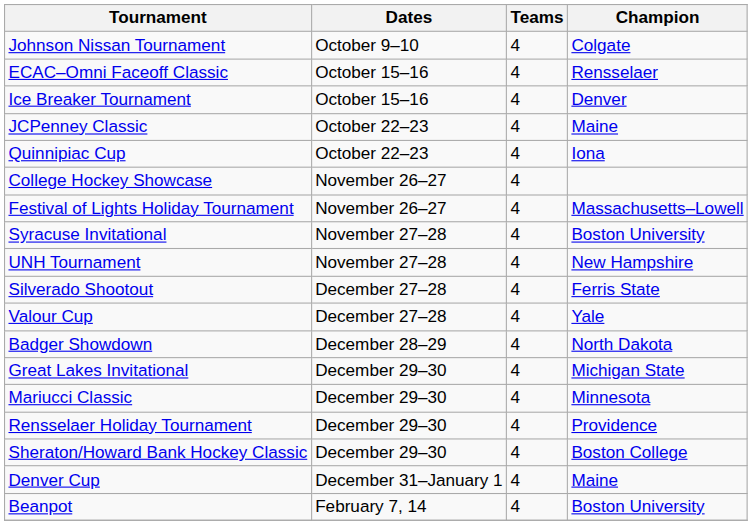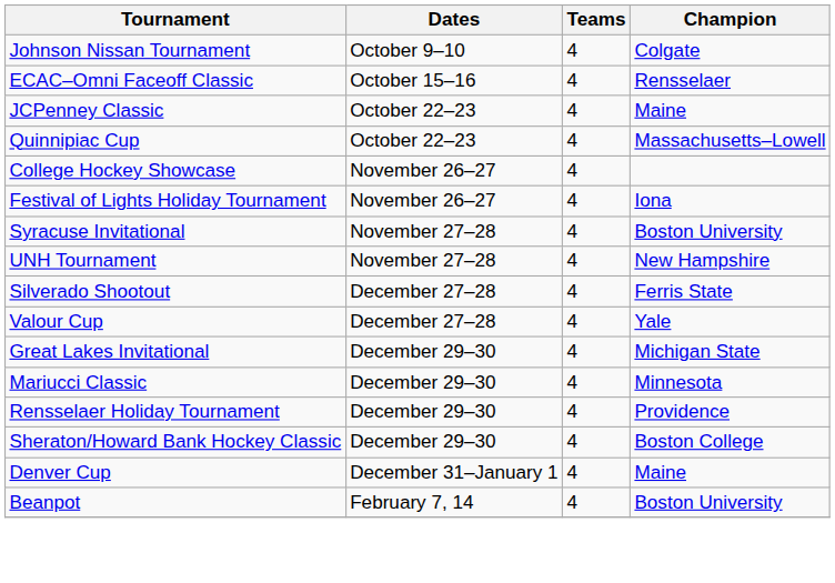- row: Ice Breaker Tournament | October 15–16 | 4 | Denver
Quinnipiac Cup | Champion: Iona -> Massachusetts–Lowell
Festival of Lights Holiday Tournament | Champion: Massachusetts–Lowell -> Iona
- row: Badger Showdown | December 28–29 | 4 | North Dakota
